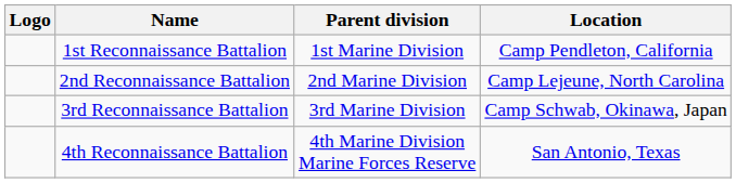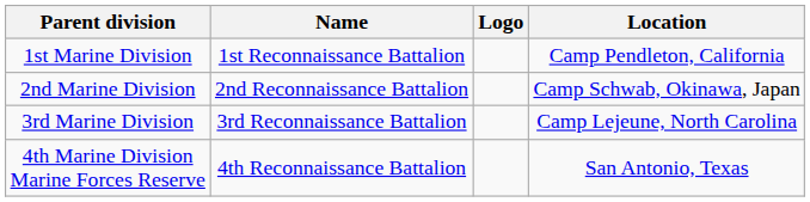columns swapped: Logo <-> Parent division
2nd Reconnaissance Battalion | Location: Camp Lejeune, North Carolina -> Camp Schwab, Okinawa, Japan
3rd Reconnaissance Battalion | Location: Camp Schwab, Okinawa, Japan -> Camp Lejeune, North Carolina
